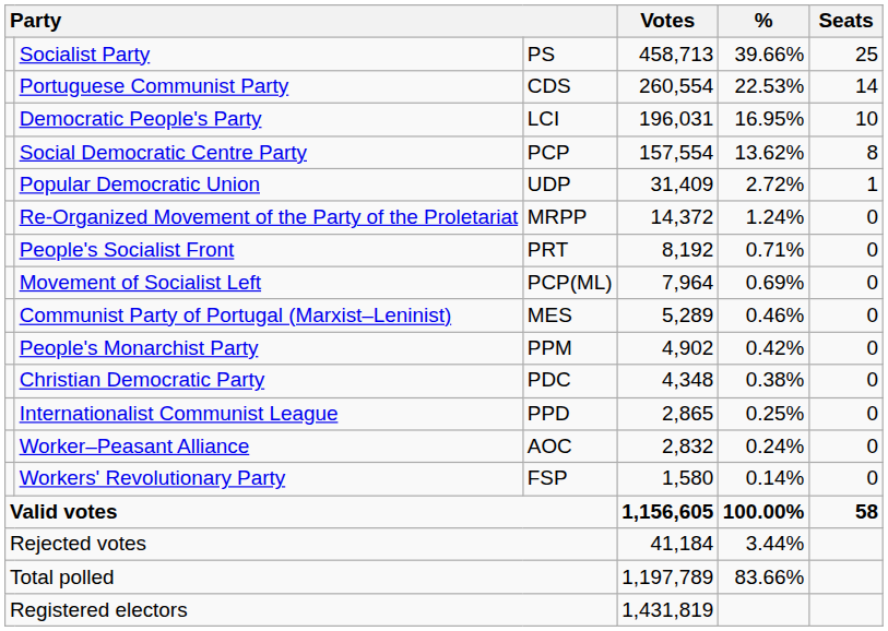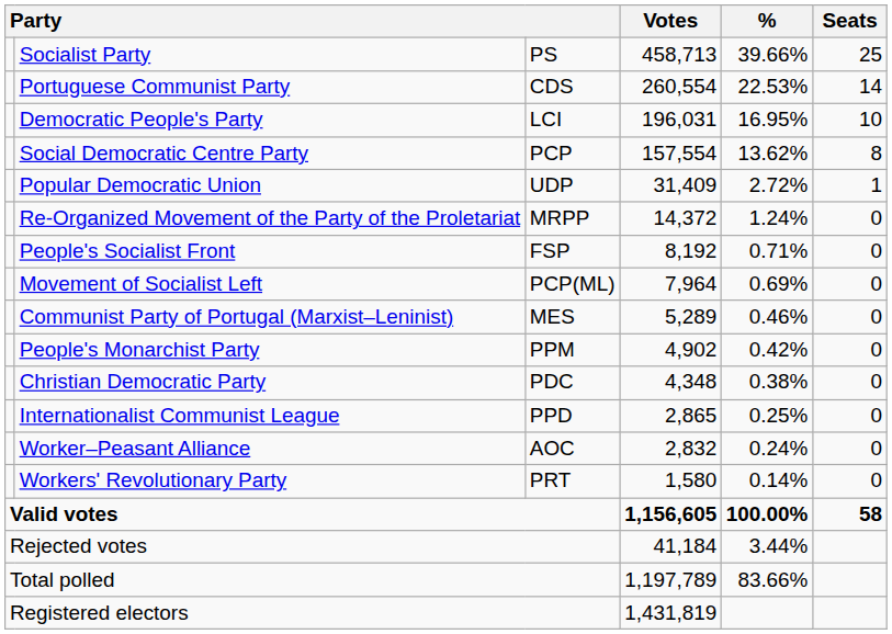People's Socialist Front | column 3: PRT -> FSP
Workers' Revolutionary Party | column 3: FSP -> PRT
